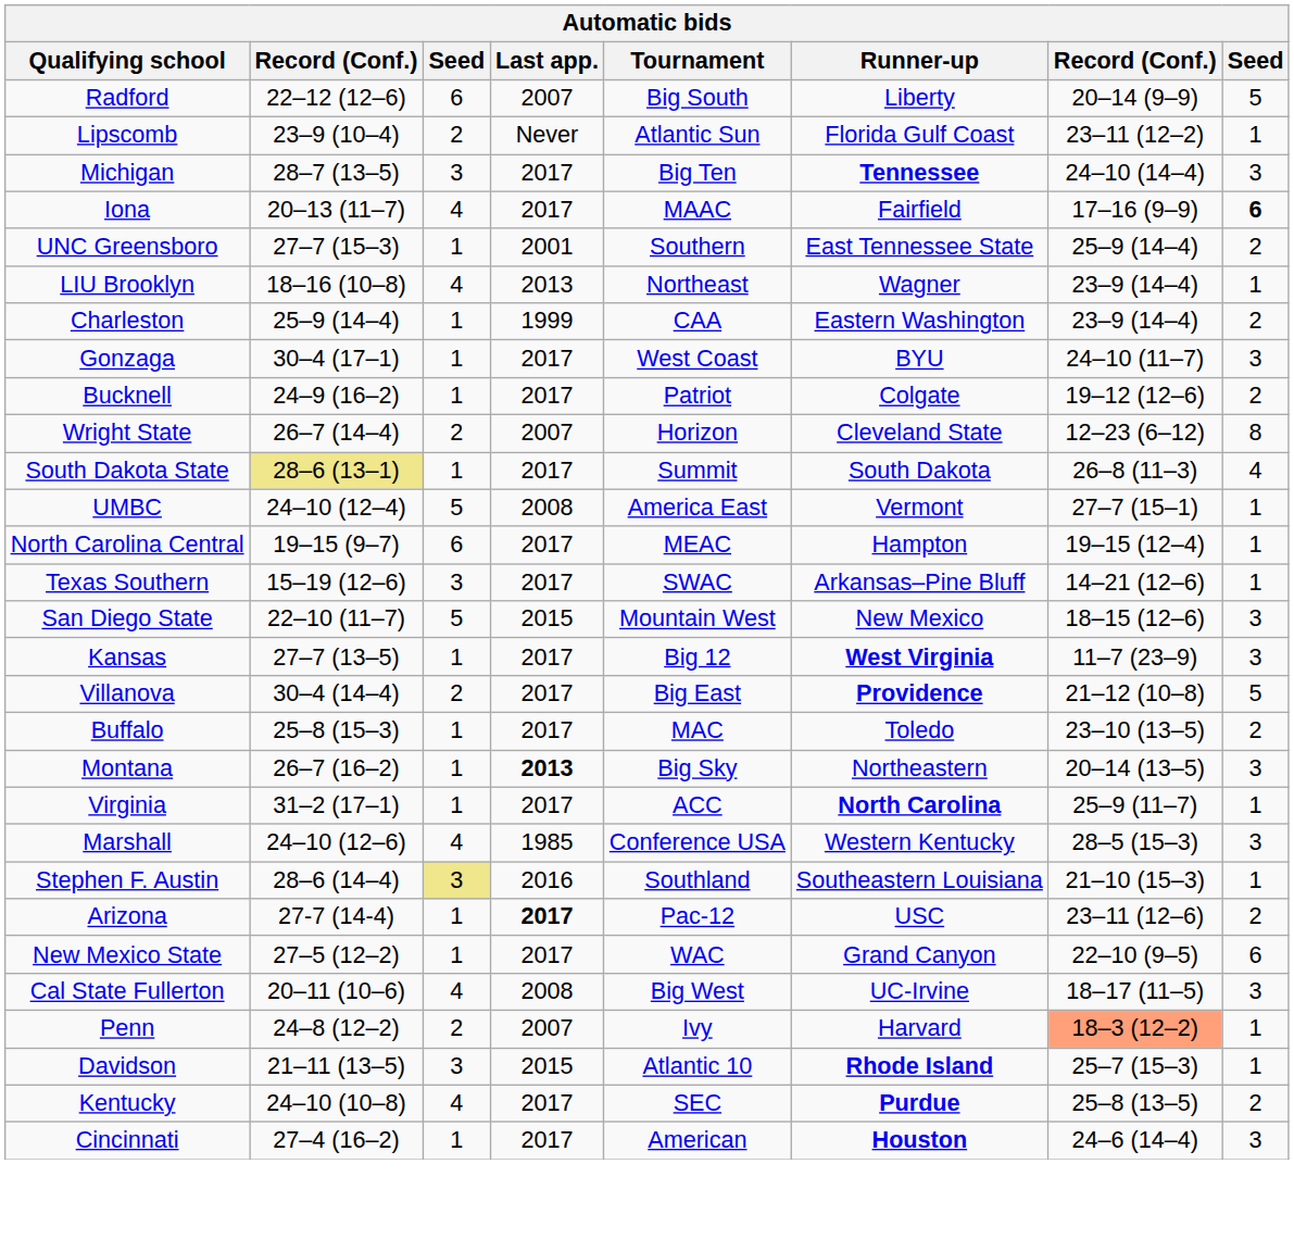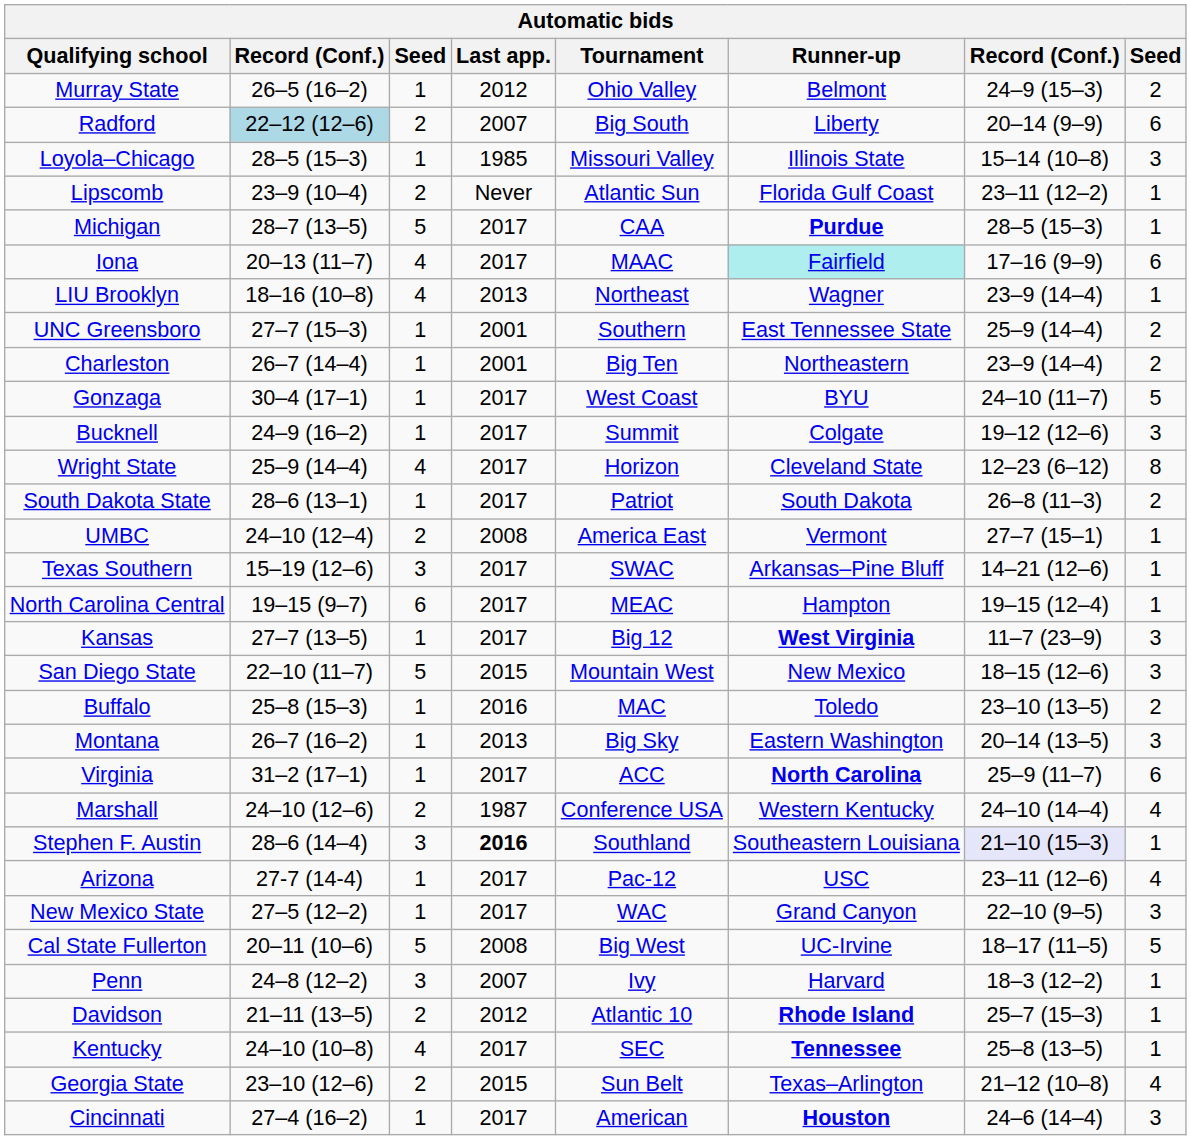+ row: Murray State | 26–5 (16–2) | 1 | 2012 | Ohio Valley | Belmont | 24–9 (15–3) | 2
Radford | column 2: no background -> lightblue background
Radford | column 3: 6 -> 2
Radford | column 8: 5 -> 6
+ row: Loyola–Chicago | 28–5 (15–3) | 1 | 1985 | Missouri Valley | Illinois State | 15–14 (10–8) | 3
Michigan | column 3: 3 -> 5
Michigan | Tournament: Big Ten -> CAA
Michigan | Runner-up: Tennessee -> Purdue
Michigan | column 7: 24–10 (14–4) -> 28–5 (15–3)
Michigan | column 8: 3 -> 1
Iona | Runner-up: no background -> paleturquoise background
Iona | column 8: bold -> normal
rows swapped: UNC Greensboro <-> LIU Brooklyn
Charleston | column 2: 25–9 (14–4) -> 26–7 (14–4)
Charleston | Last app.: 1999 -> 2001
Charleston | Tournament: CAA -> Big Ten
Charleston | Runner-up: Eastern Washington -> Northeastern
Gonzaga | column 8: 3 -> 5
Bucknell | Tournament: Patriot -> Summit
Bucknell | column 8: 2 -> 3
Wright State | column 2: 26–7 (14–4) -> 25–9 (14–4)
Wright State | column 3: 2 -> 4
Wright State | Last app.: 2007 -> 2017
South Dakota State | column 2: khaki background -> no background
South Dakota State | Tournament: Summit -> Patriot
South Dakota State | column 8: 4 -> 2
UMBC | column 3: 5 -> 2
rows swapped: North Carolina Central <-> Texas Southern
rows swapped: Kansas <-> San Diego State
- row: Villanova | 30–4 (14–4) | 2 | 2017 | Big East | Providence | 21–12 (10–8) | 5
Buffalo | Last app.: 2017 -> 2016
Montana | Last app.: bold -> normal
Montana | Runner-up: Northeastern -> Eastern Washington
Virginia | column 8: 1 -> 6
Marshall | column 3: 4 -> 2
Marshall | Last app.: 1985 -> 1987
Marshall | column 7: 28–5 (15–3) -> 24–10 (14–4)
Marshall | column 8: 3 -> 4
Stephen F. Austin | column 3: khaki background -> no background
Stephen F. Austin | Last app.: normal -> bold
Stephen F. Austin | column 7: no background -> lavender background
Arizona | Last app.: bold -> normal
Arizona | column 8: 2 -> 4
New Mexico State | column 8: 6 -> 3
Cal State Fullerton | column 3: 4 -> 5
Cal State Fullerton | column 8: 3 -> 5
Penn | column 3: 2 -> 3
Penn | column 7: lightsalmon background -> no background
Davidson | column 3: 3 -> 2
Davidson | Last app.: 2015 -> 2012
Kentucky | Runner-up: Purdue -> Tennessee
Kentucky | column 8: 2 -> 1
+ row: Georgia State | 23–10 (12–6) | 2 | 2015 | Sun Belt | Texas–Arlington | 21–12 (10–8) | 4
